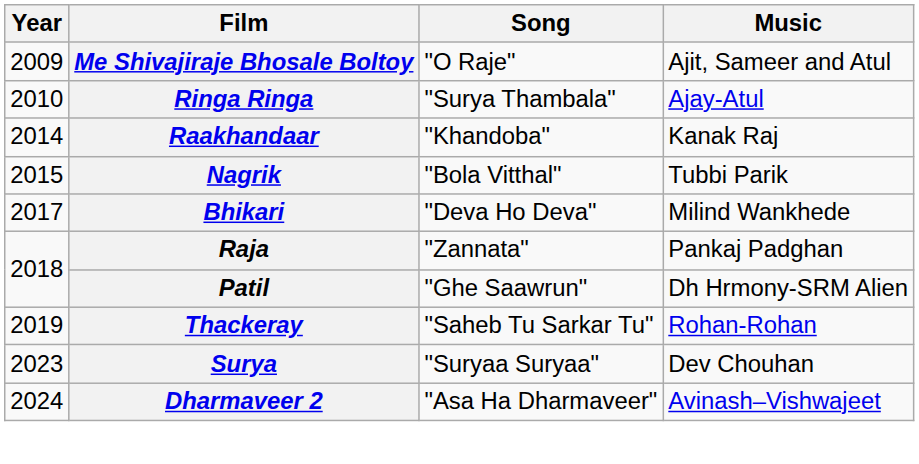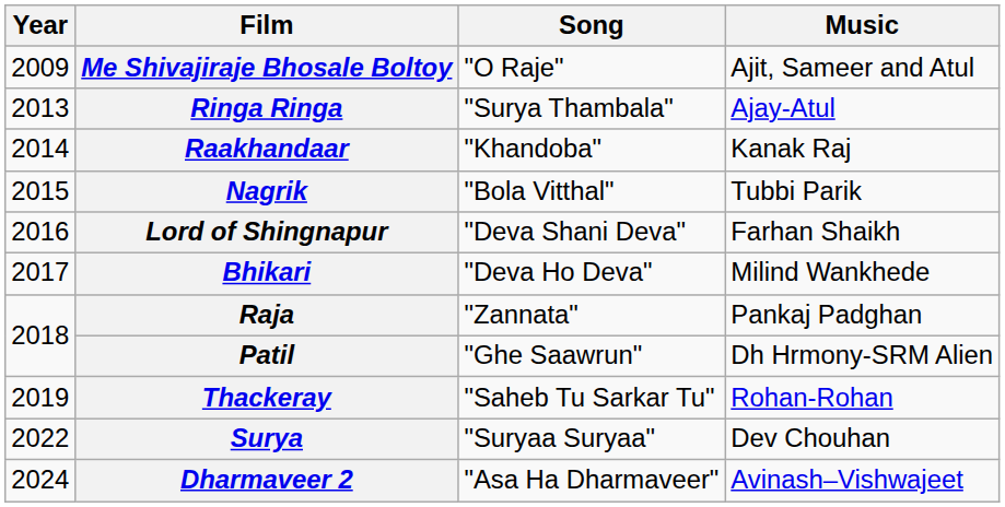Ringa Ringa | Year: 2010 -> 2013
+ row: 2016 | Lord of Shingnapur | "Deva Shani Deva" | Farhan Shaikh
Surya | Year: 2023 -> 2022
